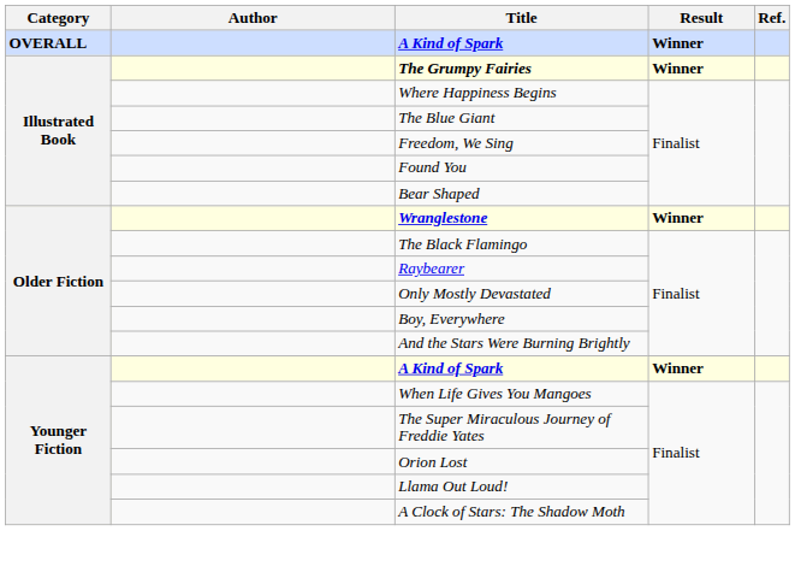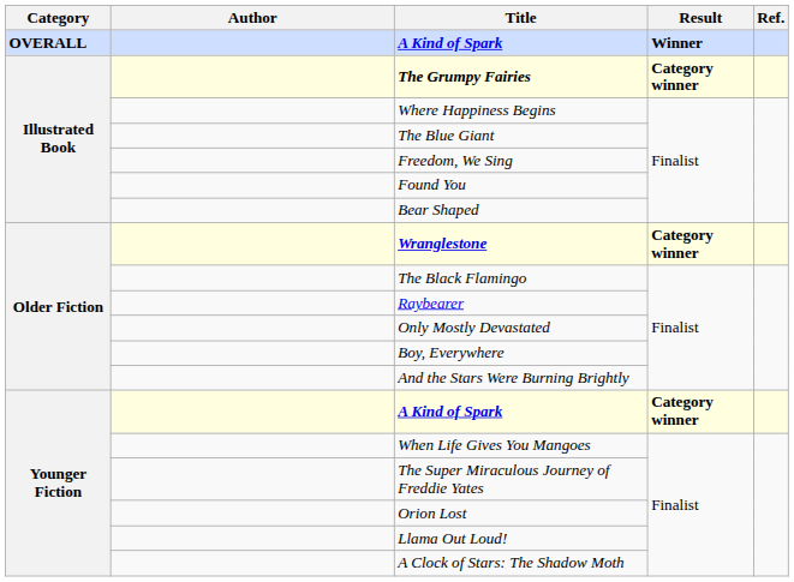The Grumpy Fairies | Result: Winner -> Category winner
Wranglestone | Result: Winner -> Category winner
Younger Fiction / A Kind of Spark | Result: Winner -> Category winner
